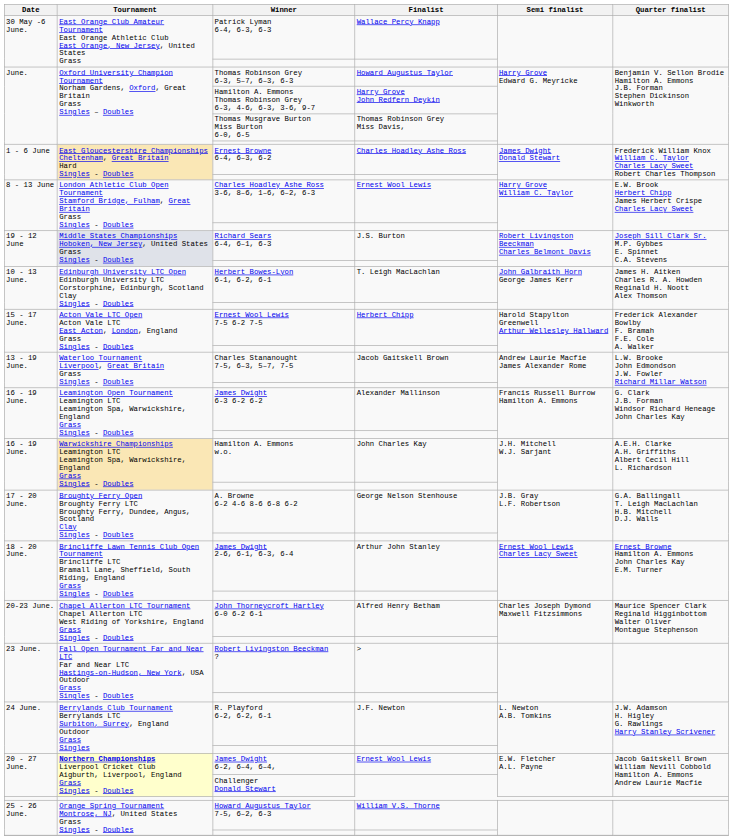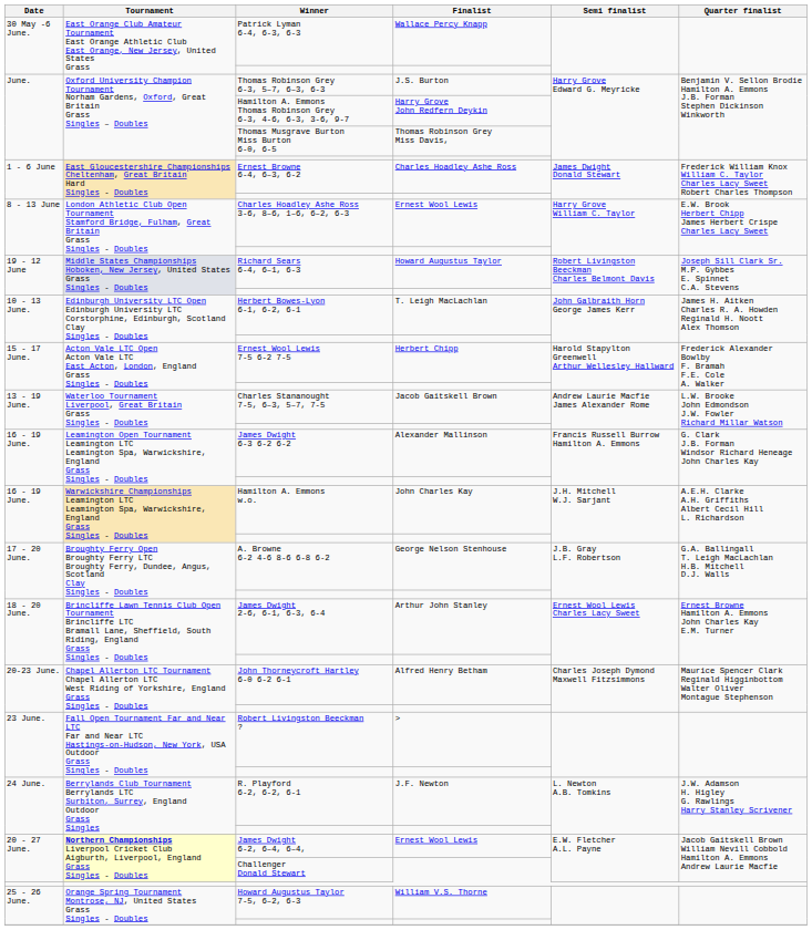Thomas Robinson Grey 6-3, 5–7, 6–3, 6-3 | Finalist: Howard Augustus Taylor -> J.S. Burton
Richard Sears 6-4, 6–1, 6-3 | Finalist: J.S. Burton -> Howard Augustus Taylor
